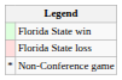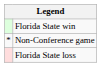rows swapped: Florida State loss <-> Non-Conference game
